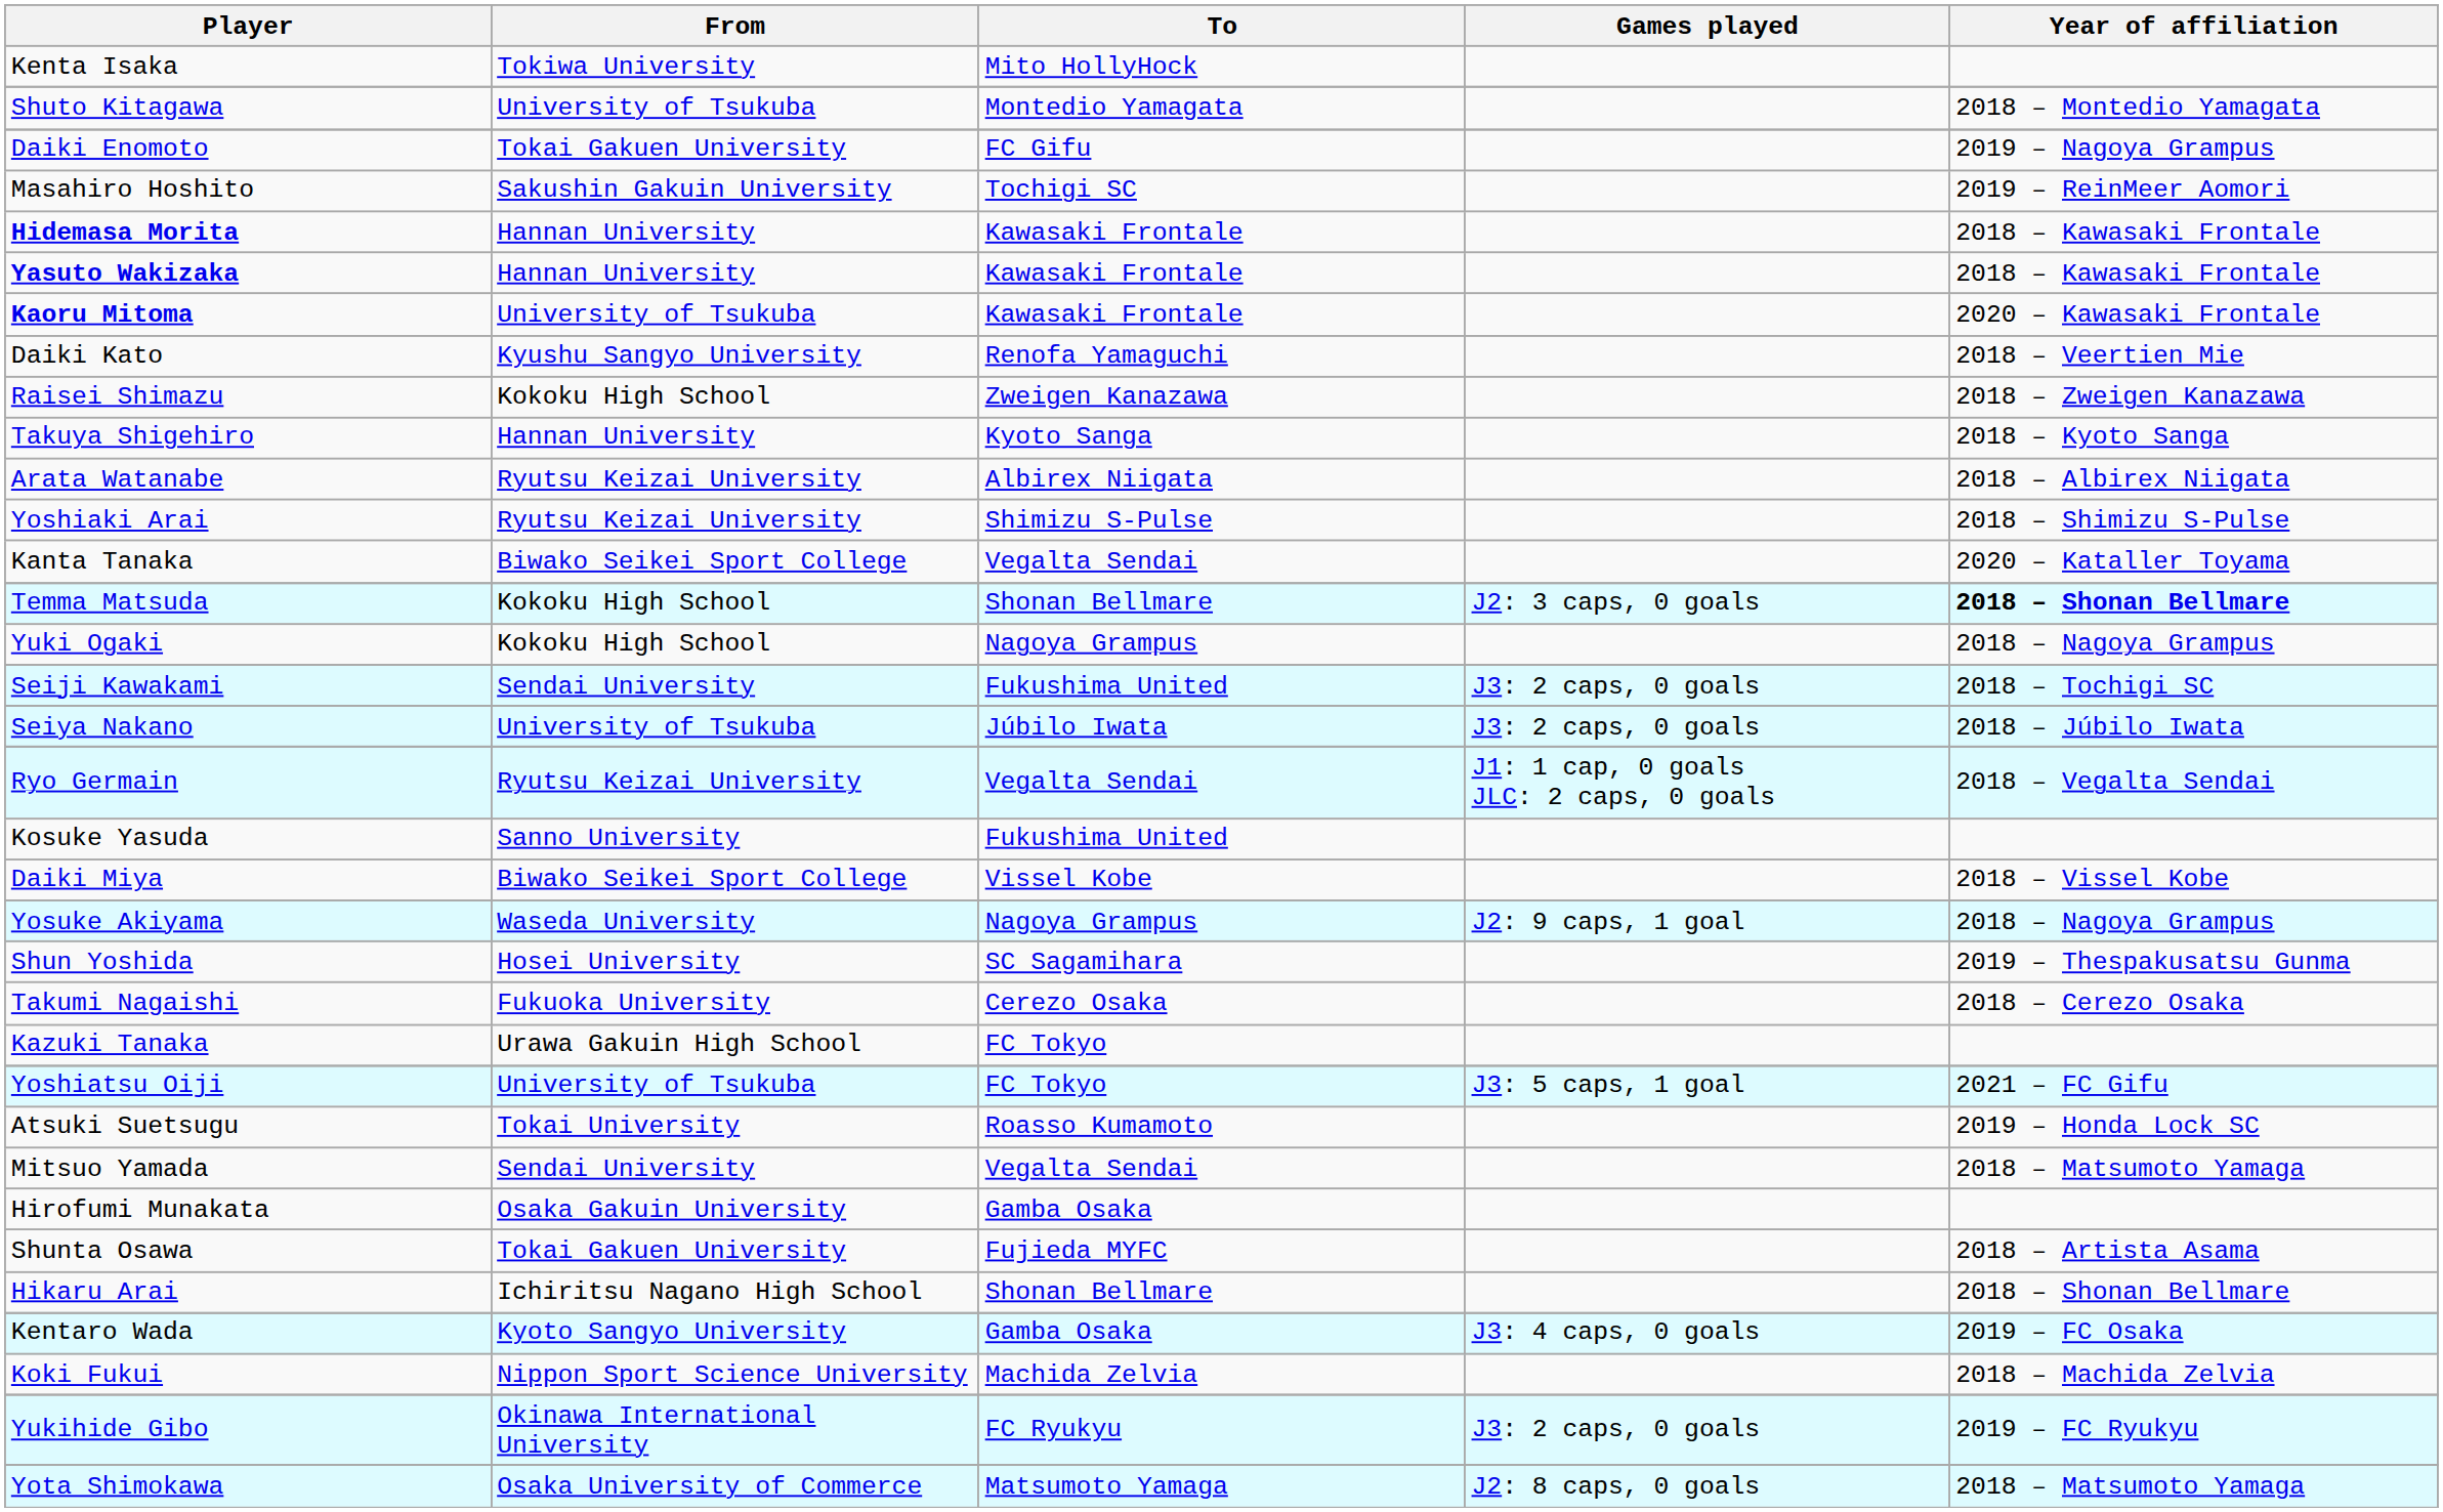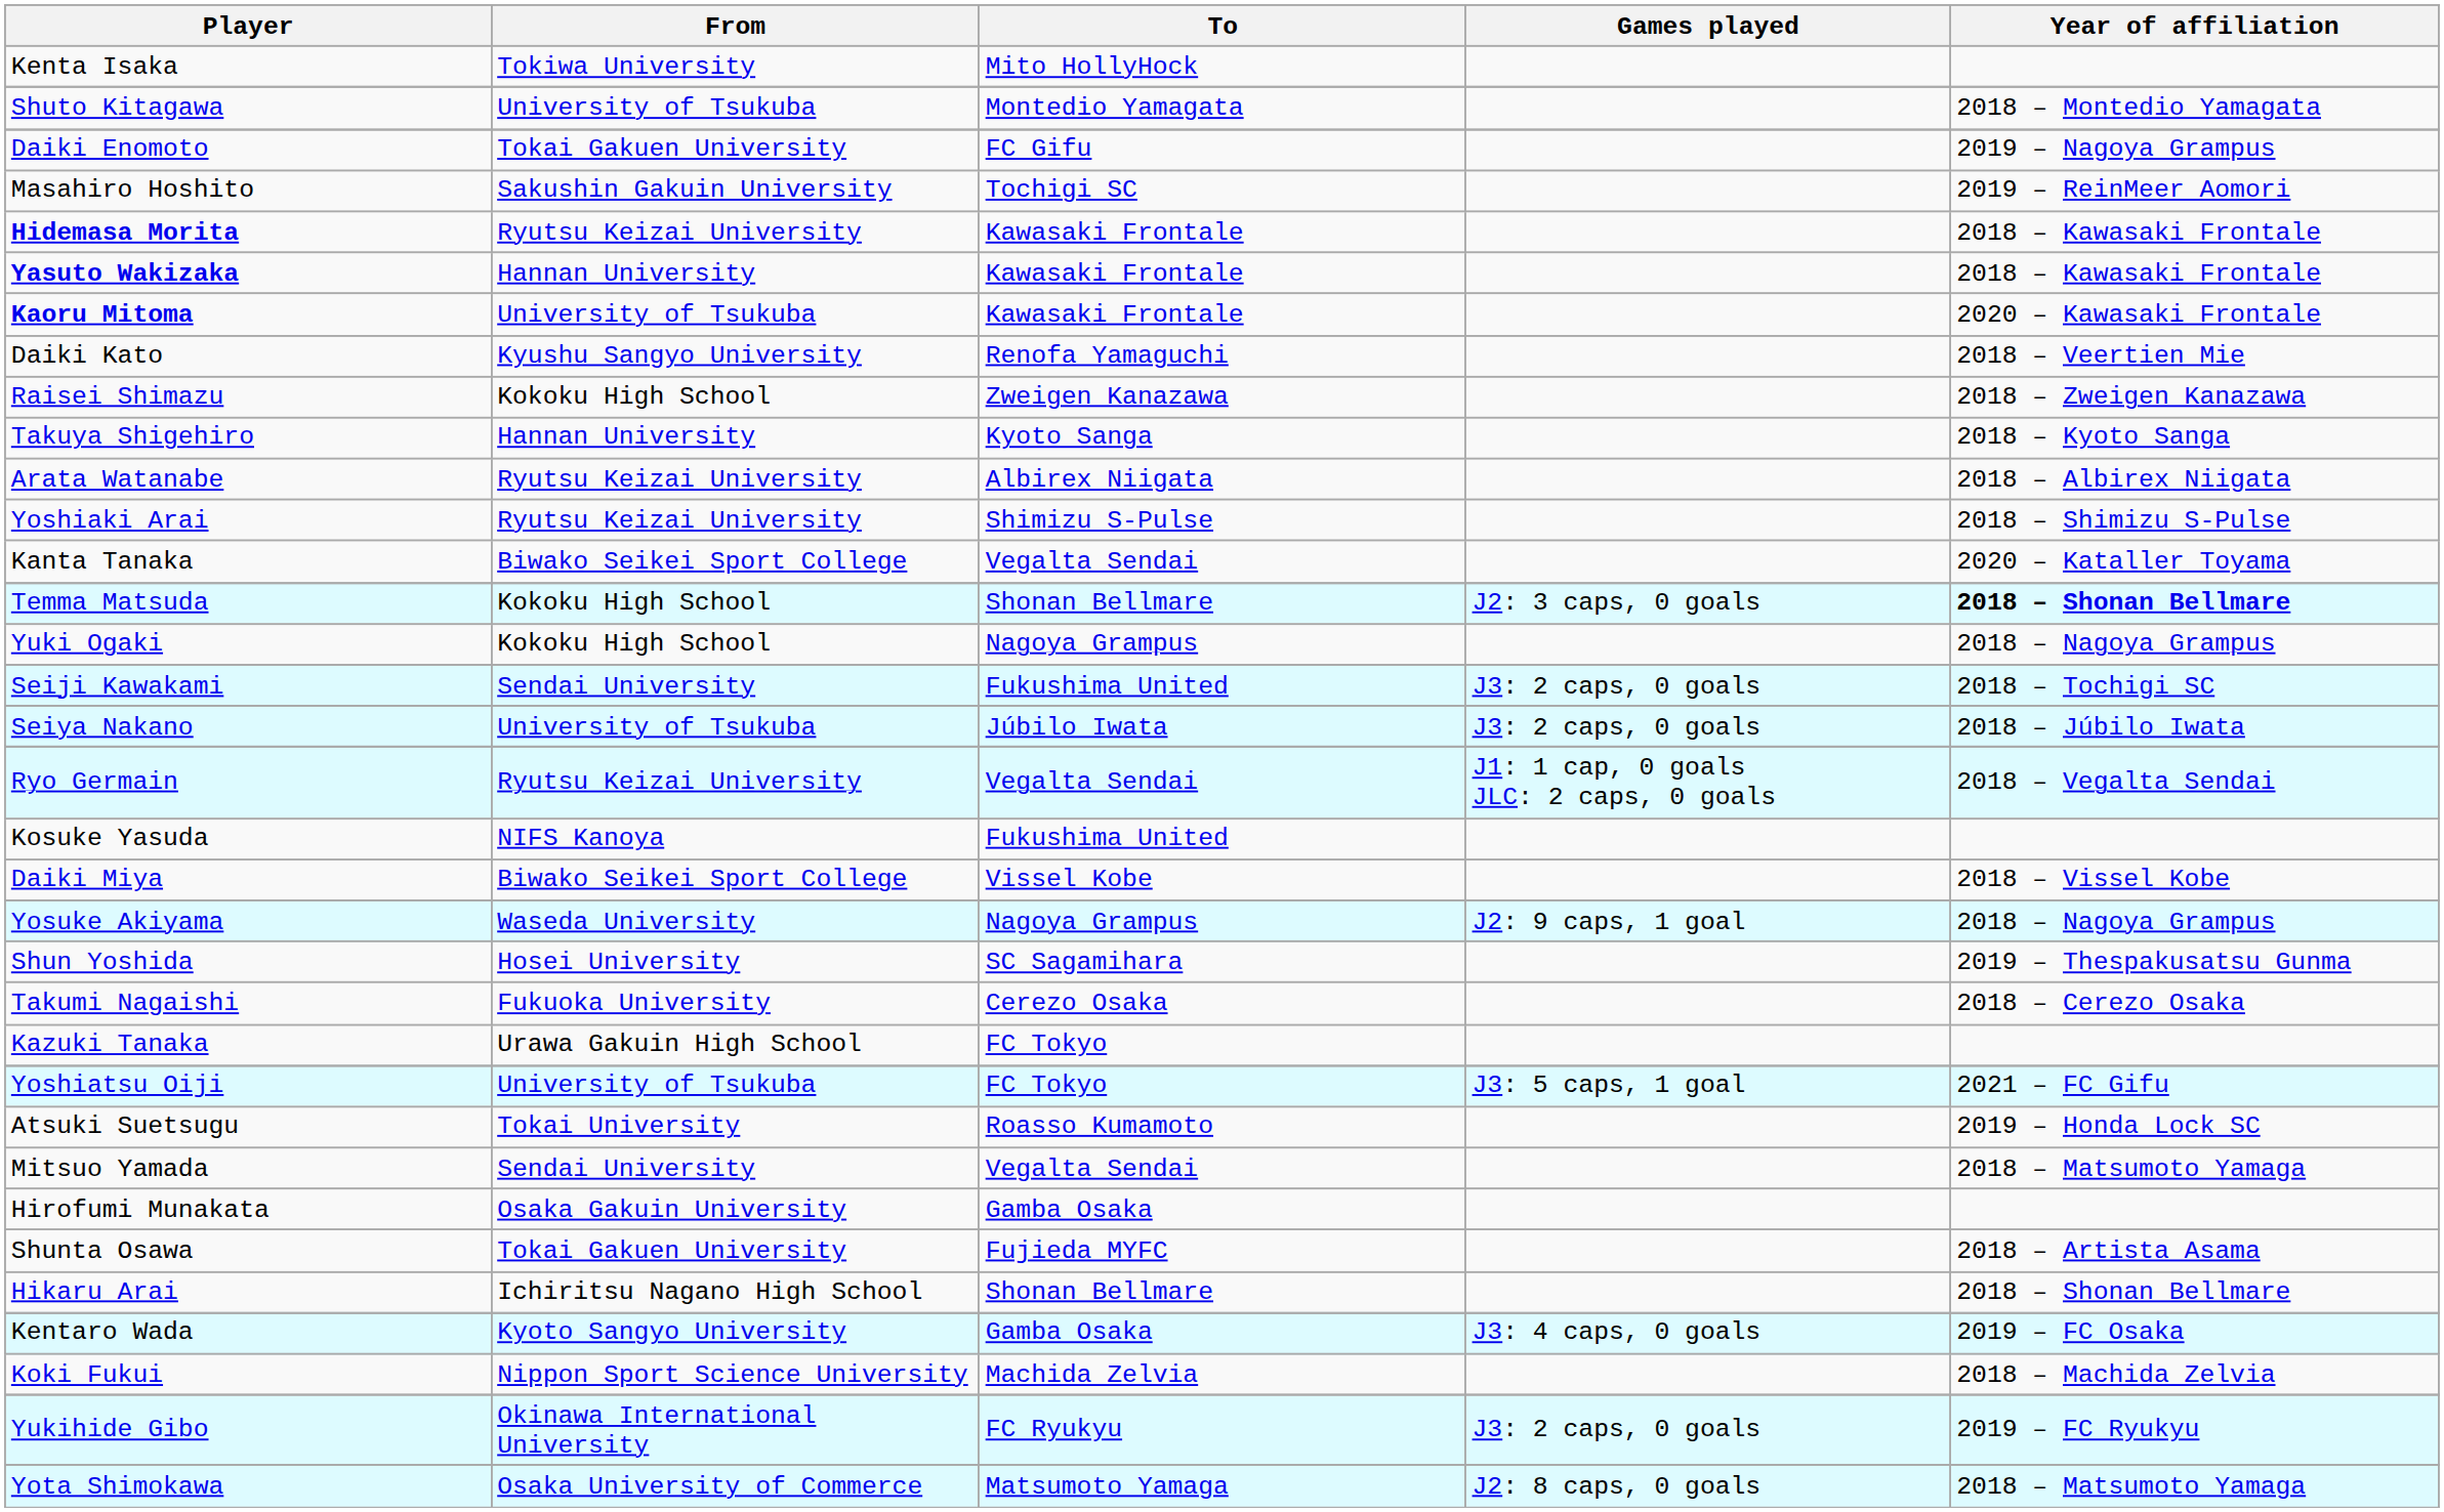Hidemasa Morita | From: Hannan University -> Ryutsu Keizai University
Kosuke Yasuda | From: Sanno University -> NIFS Kanoya
